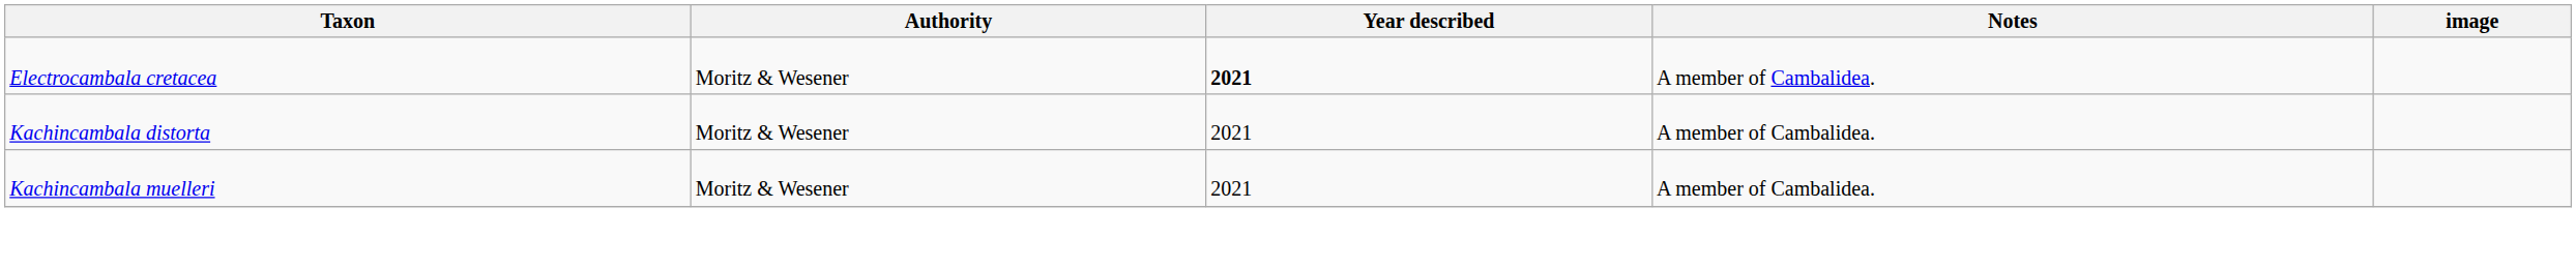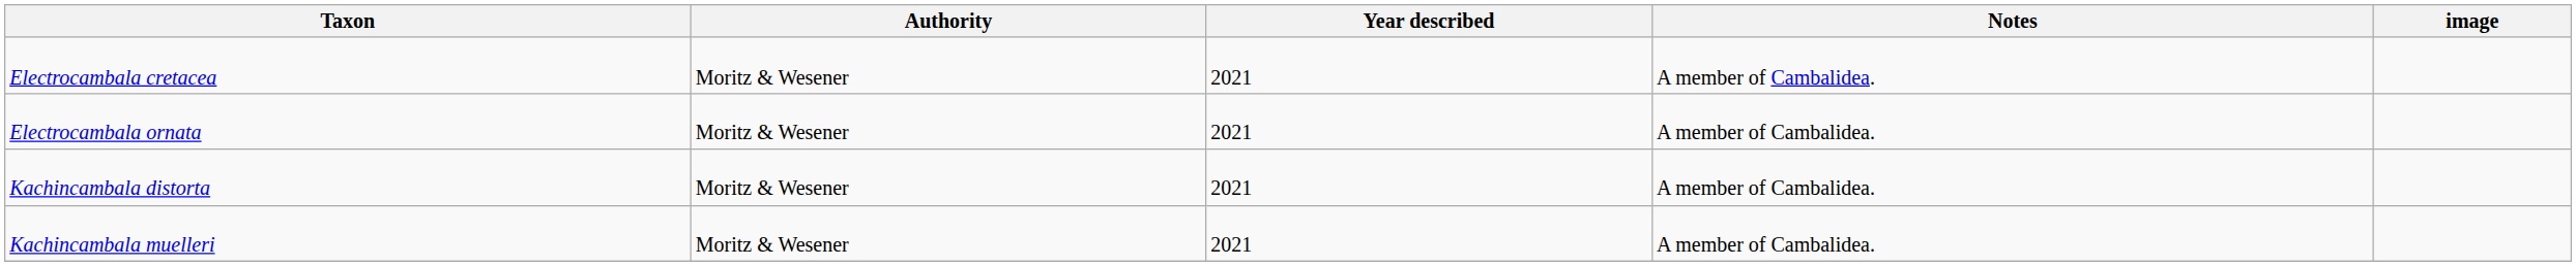Electrocambala cretacea | Year described: bold -> normal
+ row: Electrocambala ornata | Moritz & Wesener | 2021 | A member of Cambalidea.
